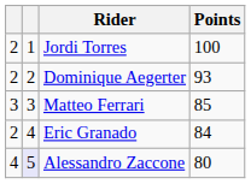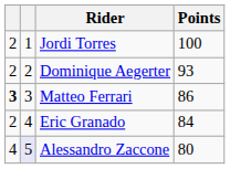Matteo Ferrari | column 1: normal -> bold
Matteo Ferrari | Points: 85 -> 86
